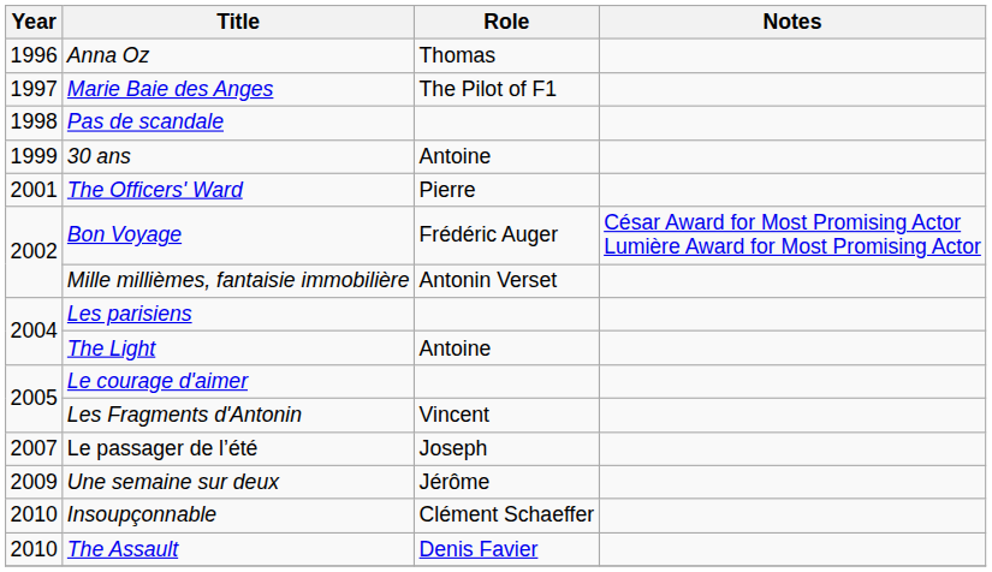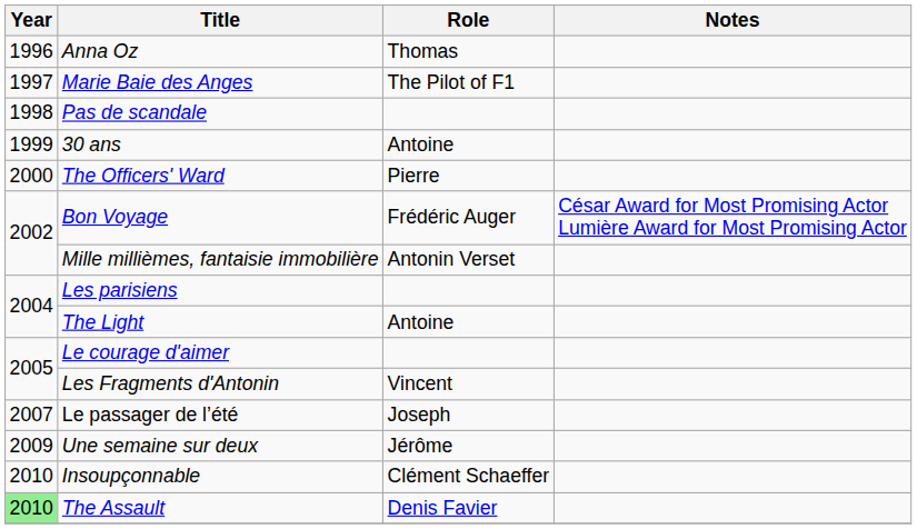The Officers' Ward | Year: 2001 -> 2000
The Assault | Year: no background -> lightgreen background
